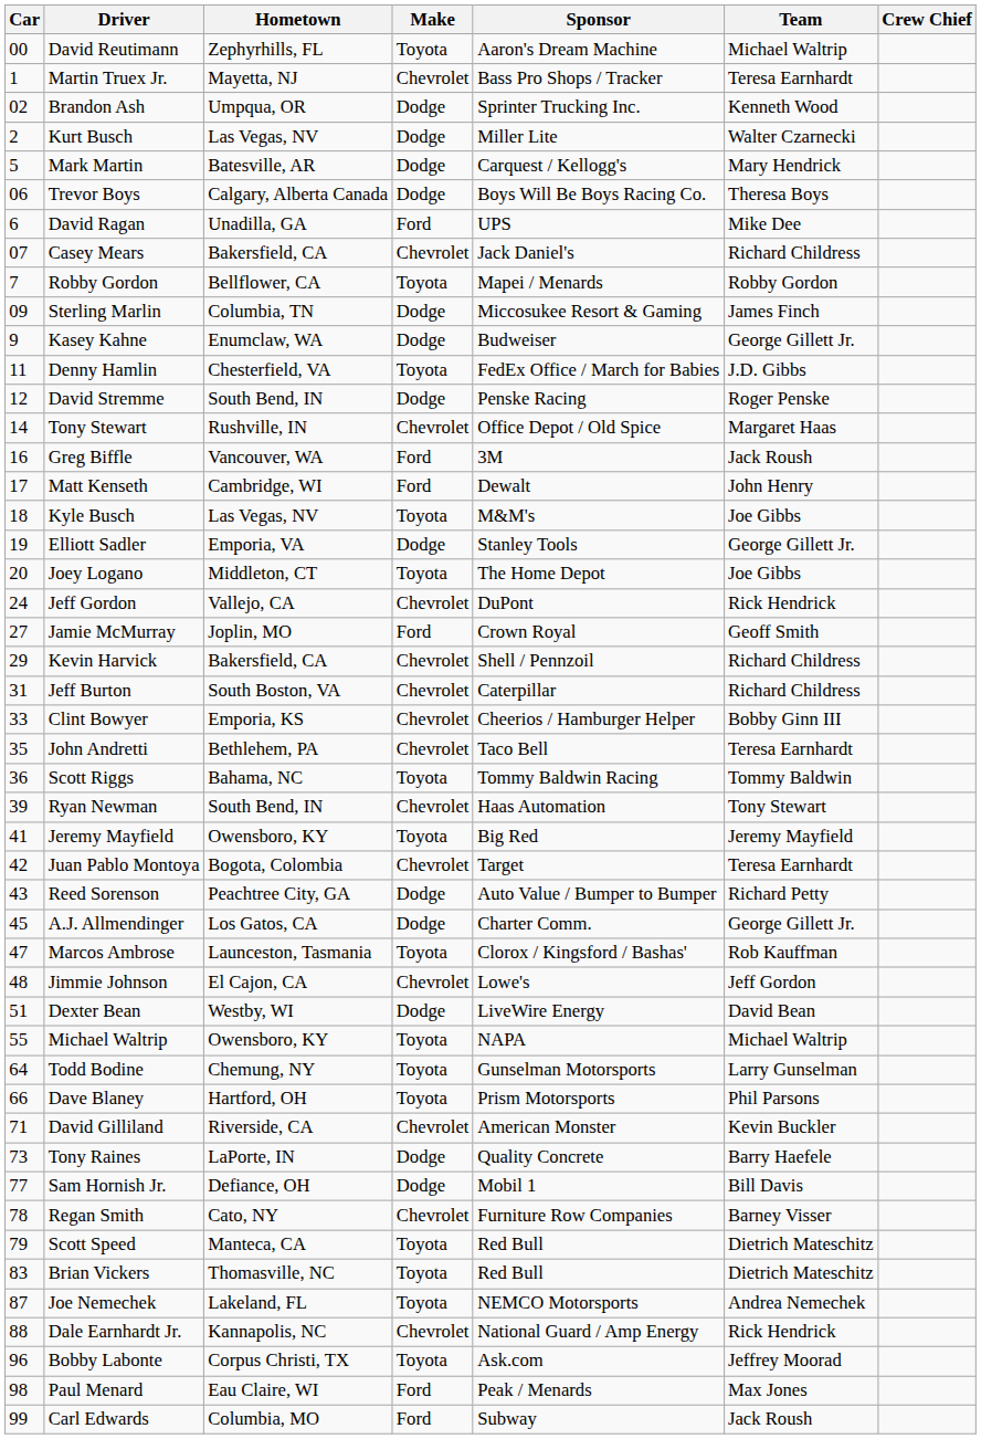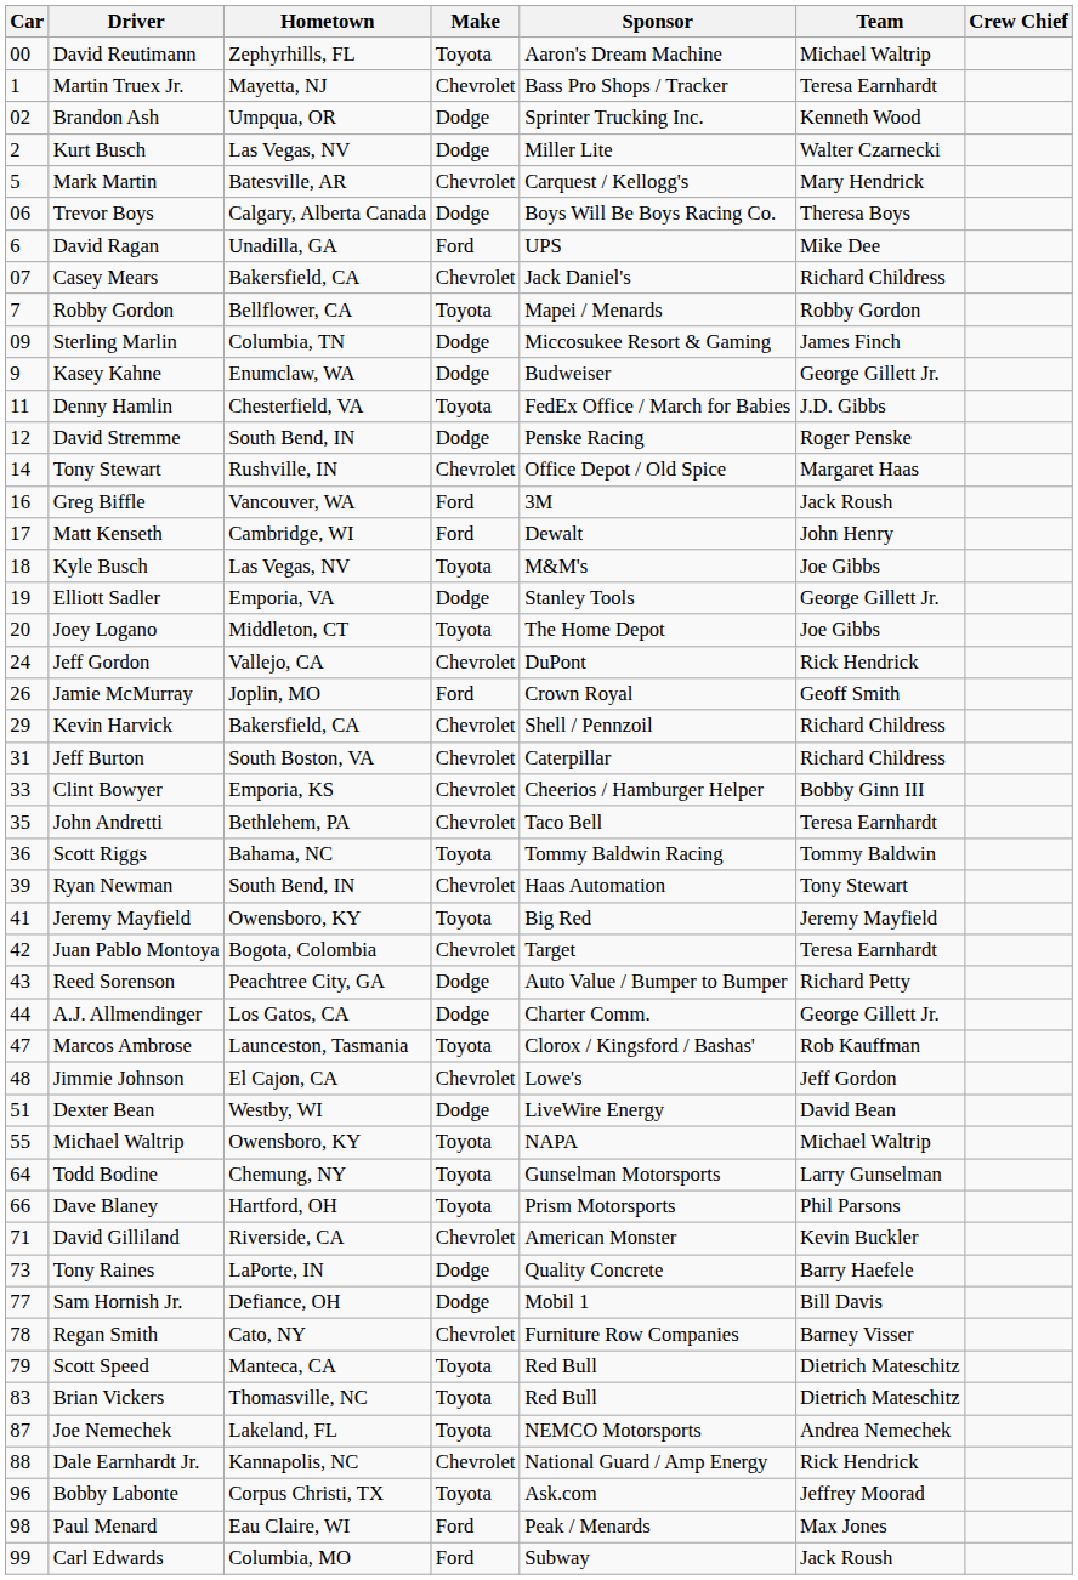Mark Martin | Make: Dodge -> Chevrolet
Jamie McMurray | Car: 27 -> 26
A.J. Allmendinger | Car: 45 -> 44
